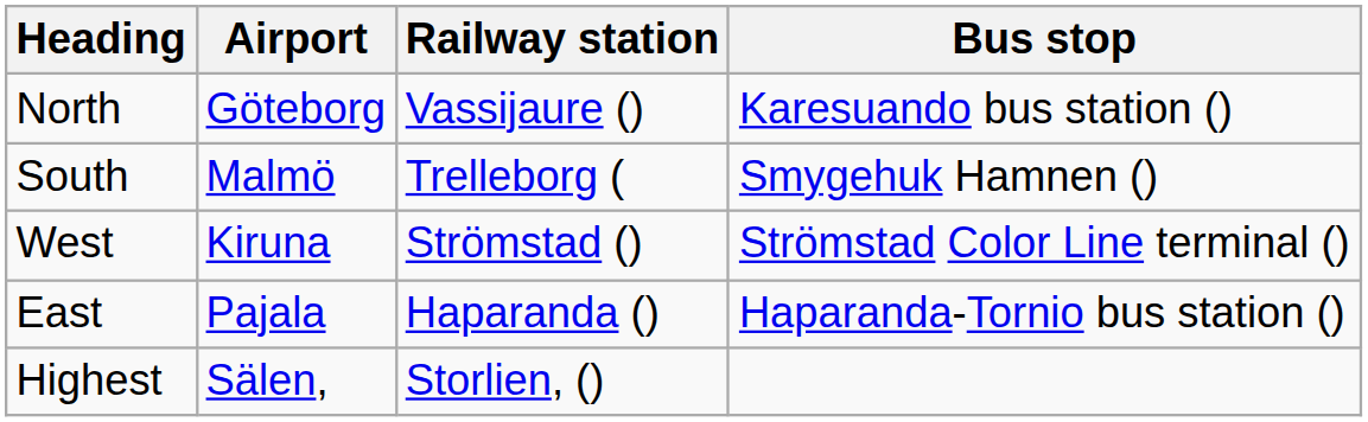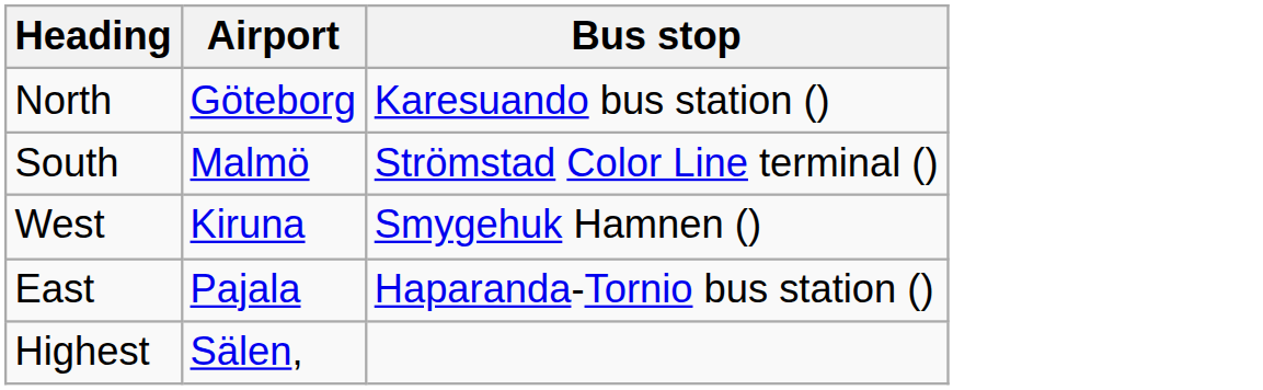- column: Railway station | Vassijaure () | Trelleborg ( | Strömstad () | Haparanda () | Storlien, ()
South | Bus stop: Smygehuk Hamnen () -> Strömstad Color Line terminal ()
West | Bus stop: Strömstad Color Line terminal () -> Smygehuk Hamnen ()
